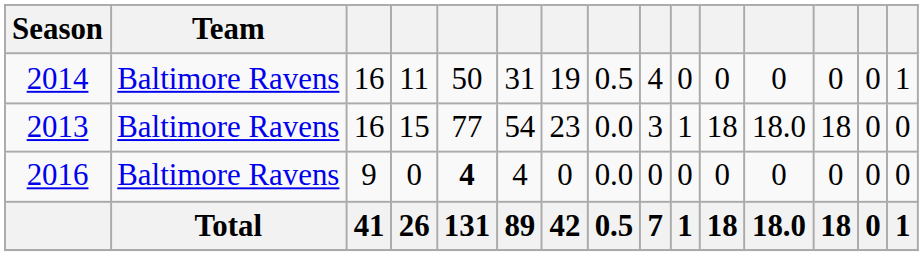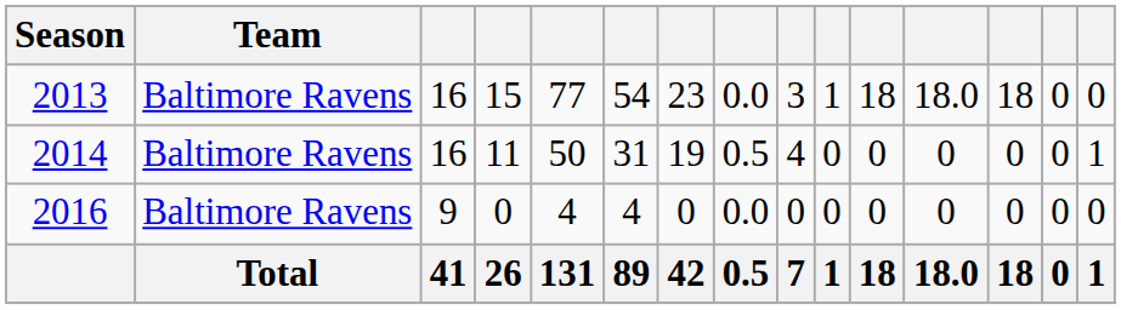rows swapped: 2013 <-> 2014
2016 | column 5: bold -> normal
